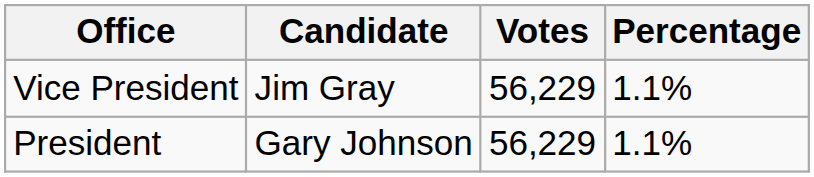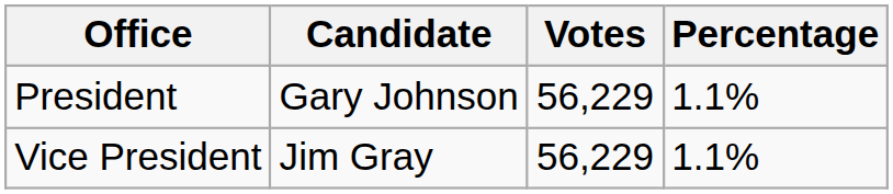rows swapped: President <-> Vice President
